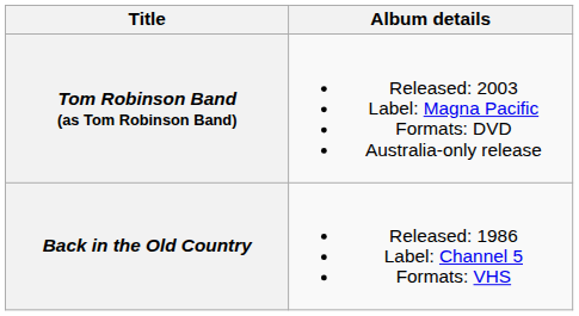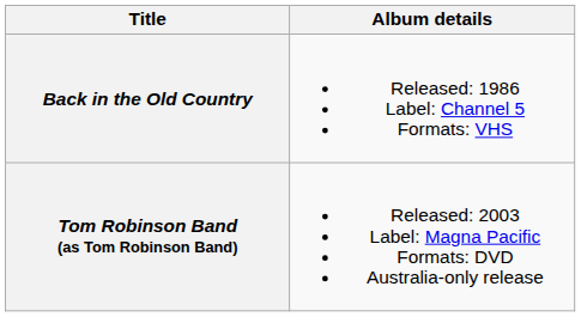rows swapped: Back in the Old Country <-> Tom Robinson Band (as Tom Robinson Band)
